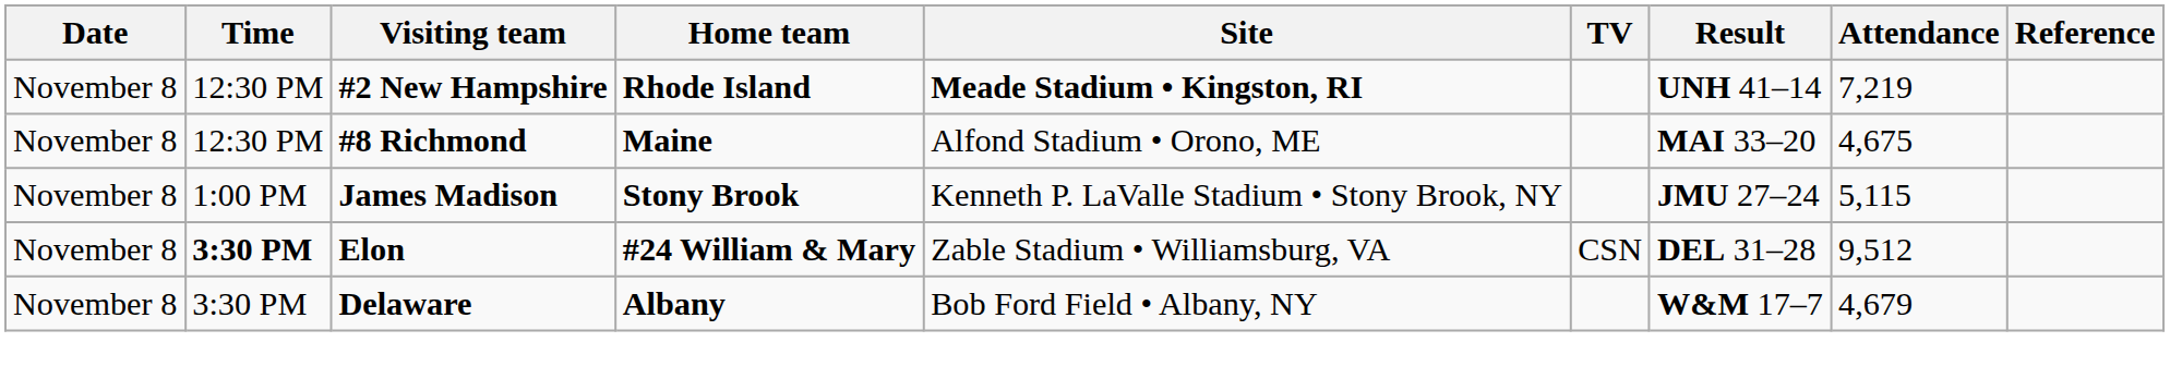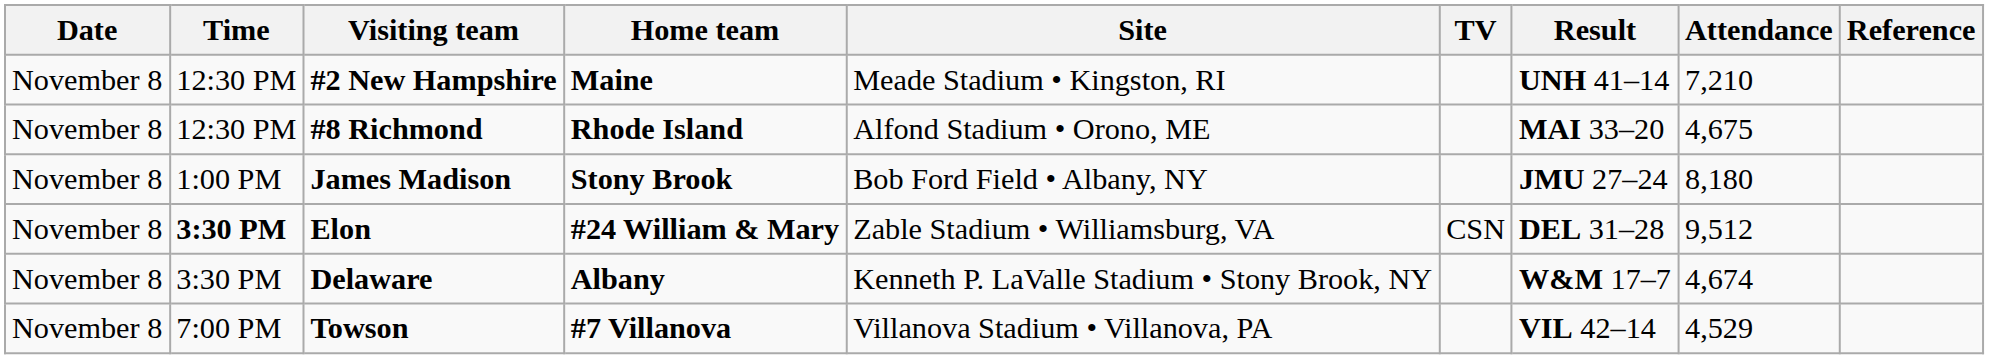#2 New Hampshire | Home team: Rhode Island -> Maine
#2 New Hampshire | Site: bold -> normal
#2 New Hampshire | Attendance: 7,219 -> 7,210
#8 Richmond | Home team: Maine -> Rhode Island
James Madison | Site: Kenneth P. LaValle Stadium • Stony Brook, NY -> Bob Ford Field • Albany, NY
James Madison | Attendance: 5,115 -> 8,180
Delaware | Site: Bob Ford Field • Albany, NY -> Kenneth P. LaValle Stadium • Stony Brook, NY
Delaware | Attendance: 4,679 -> 4,674
+ row: November 8 | 7:00 PM | Towson | #7 Villanova | Villanova Stadium • Villanova, PA | VIL 42–14 | 4,529
